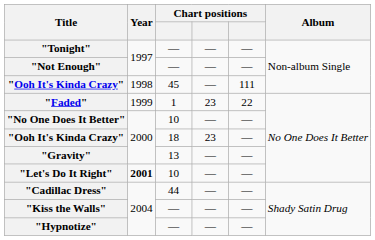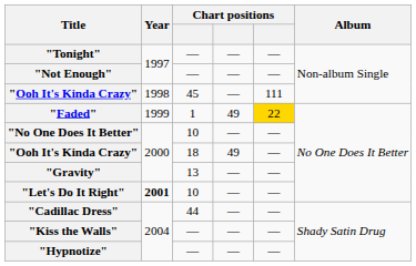"Faded" | column 4: 23 -> 49
"Faded" | column 5: no background -> gold background
"Ooh It's Kinda Crazy" / 18 | column 4: 23 -> 49
